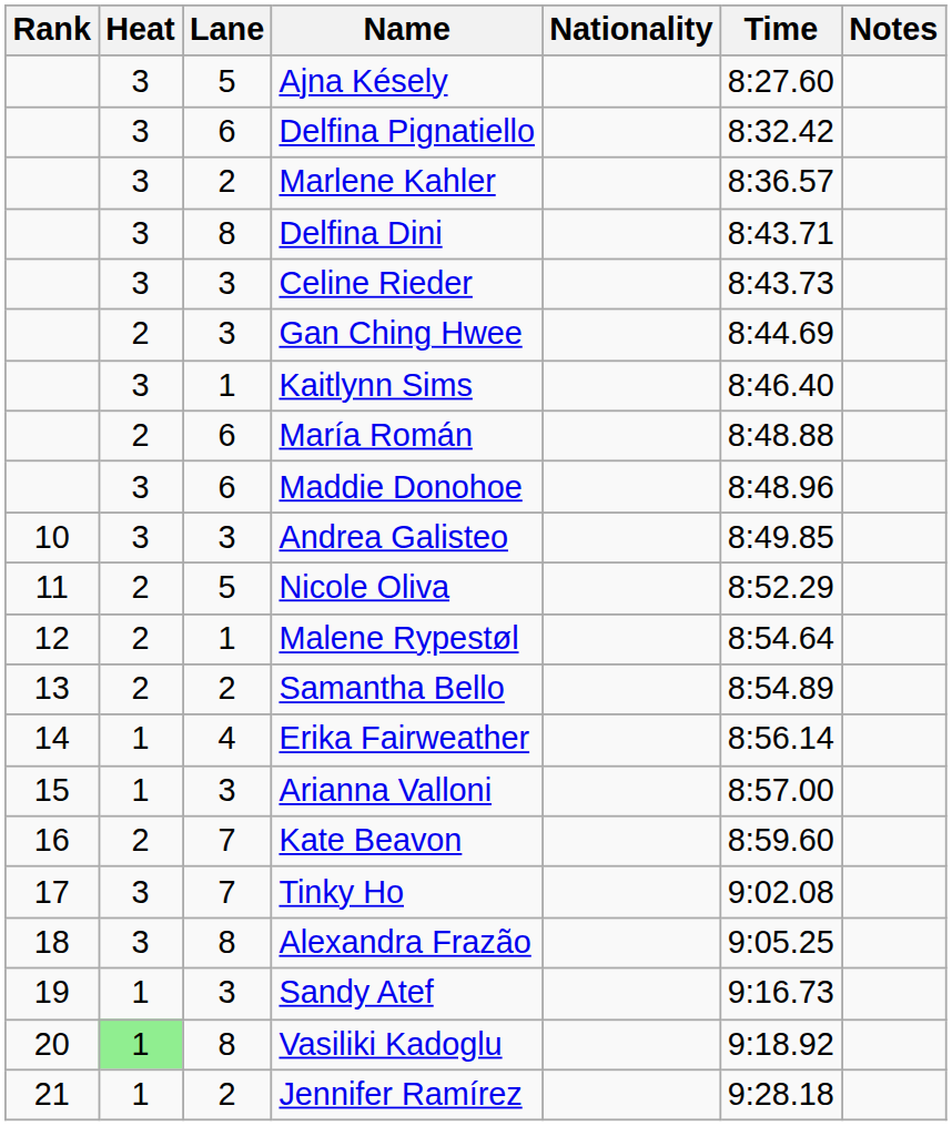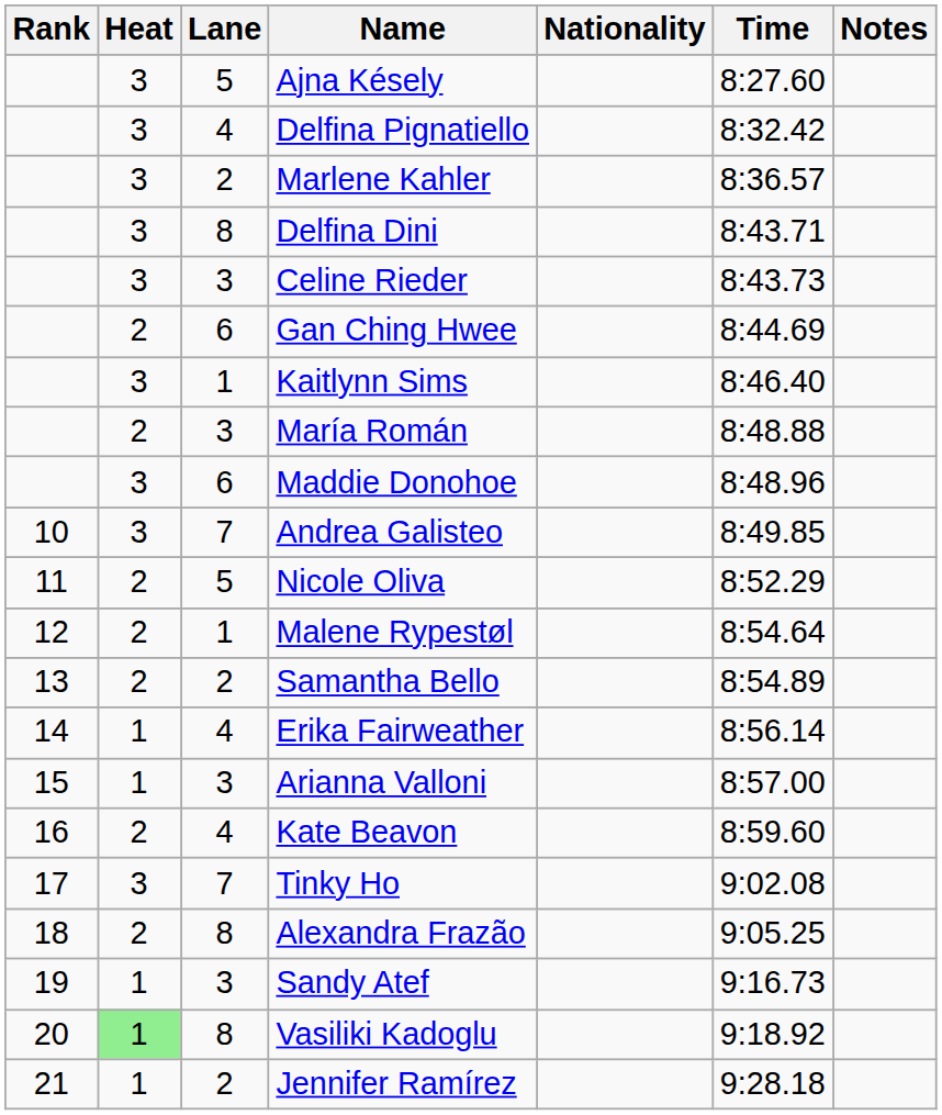Delfina Pignatiello | Lane: 6 -> 4
Gan Ching Hwee | Lane: 3 -> 6
María Román | Lane: 6 -> 3
Andrea Galisteo | Lane: 3 -> 7
Kate Beavon | Lane: 7 -> 4
Alexandra Frazão | Heat: 3 -> 2
